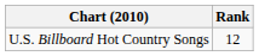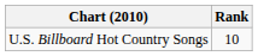U.S. Billboard Hot Country Songs | Rank: 12 -> 10
